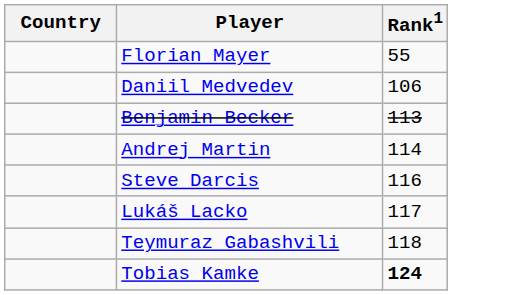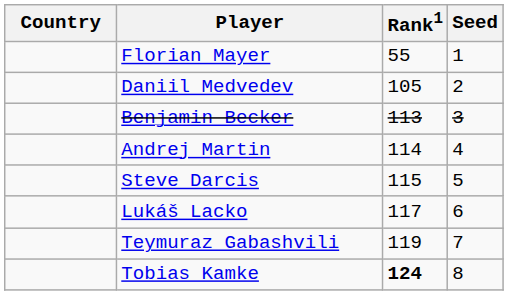+ column: Seed | 1 | 2 | 3 | 4 | 5 | 6 | 7 | 8
Daniil Medvedev | Rank1: 106 -> 105
Steve Darcis | Rank1: 116 -> 115
Teymuraz Gabashvili | Rank1: 118 -> 119
